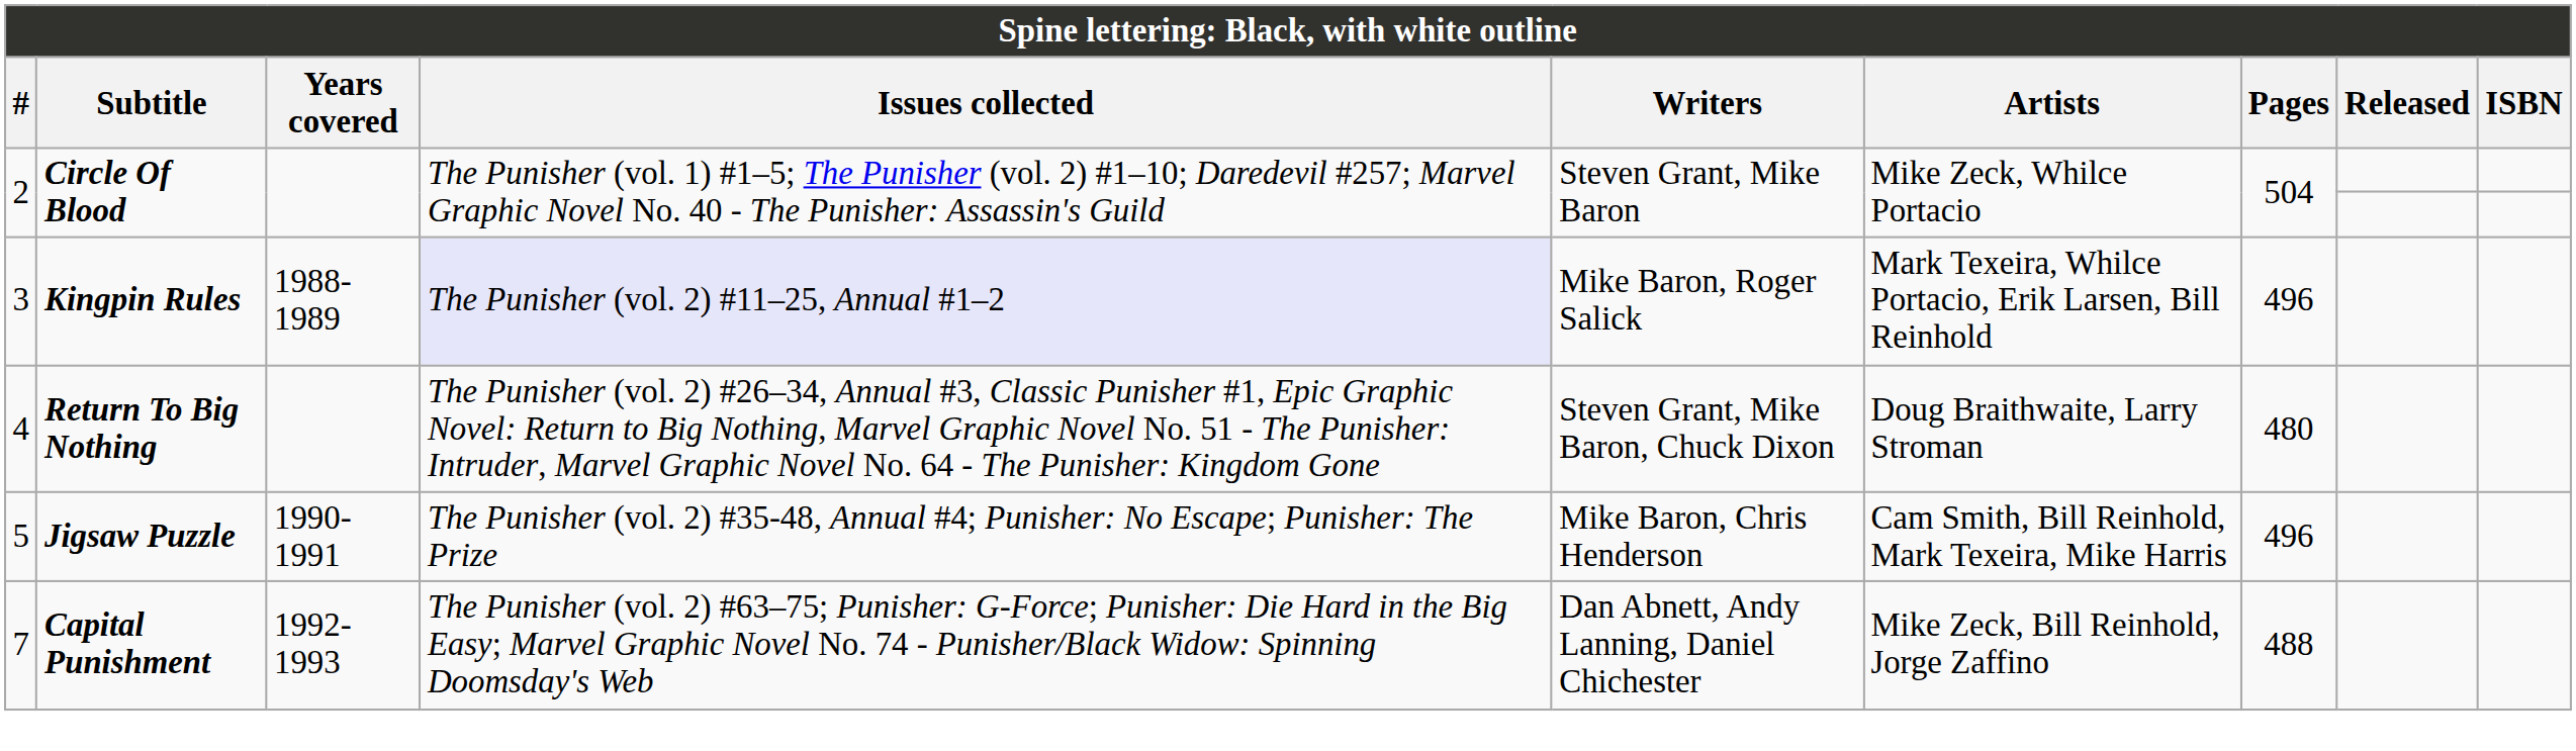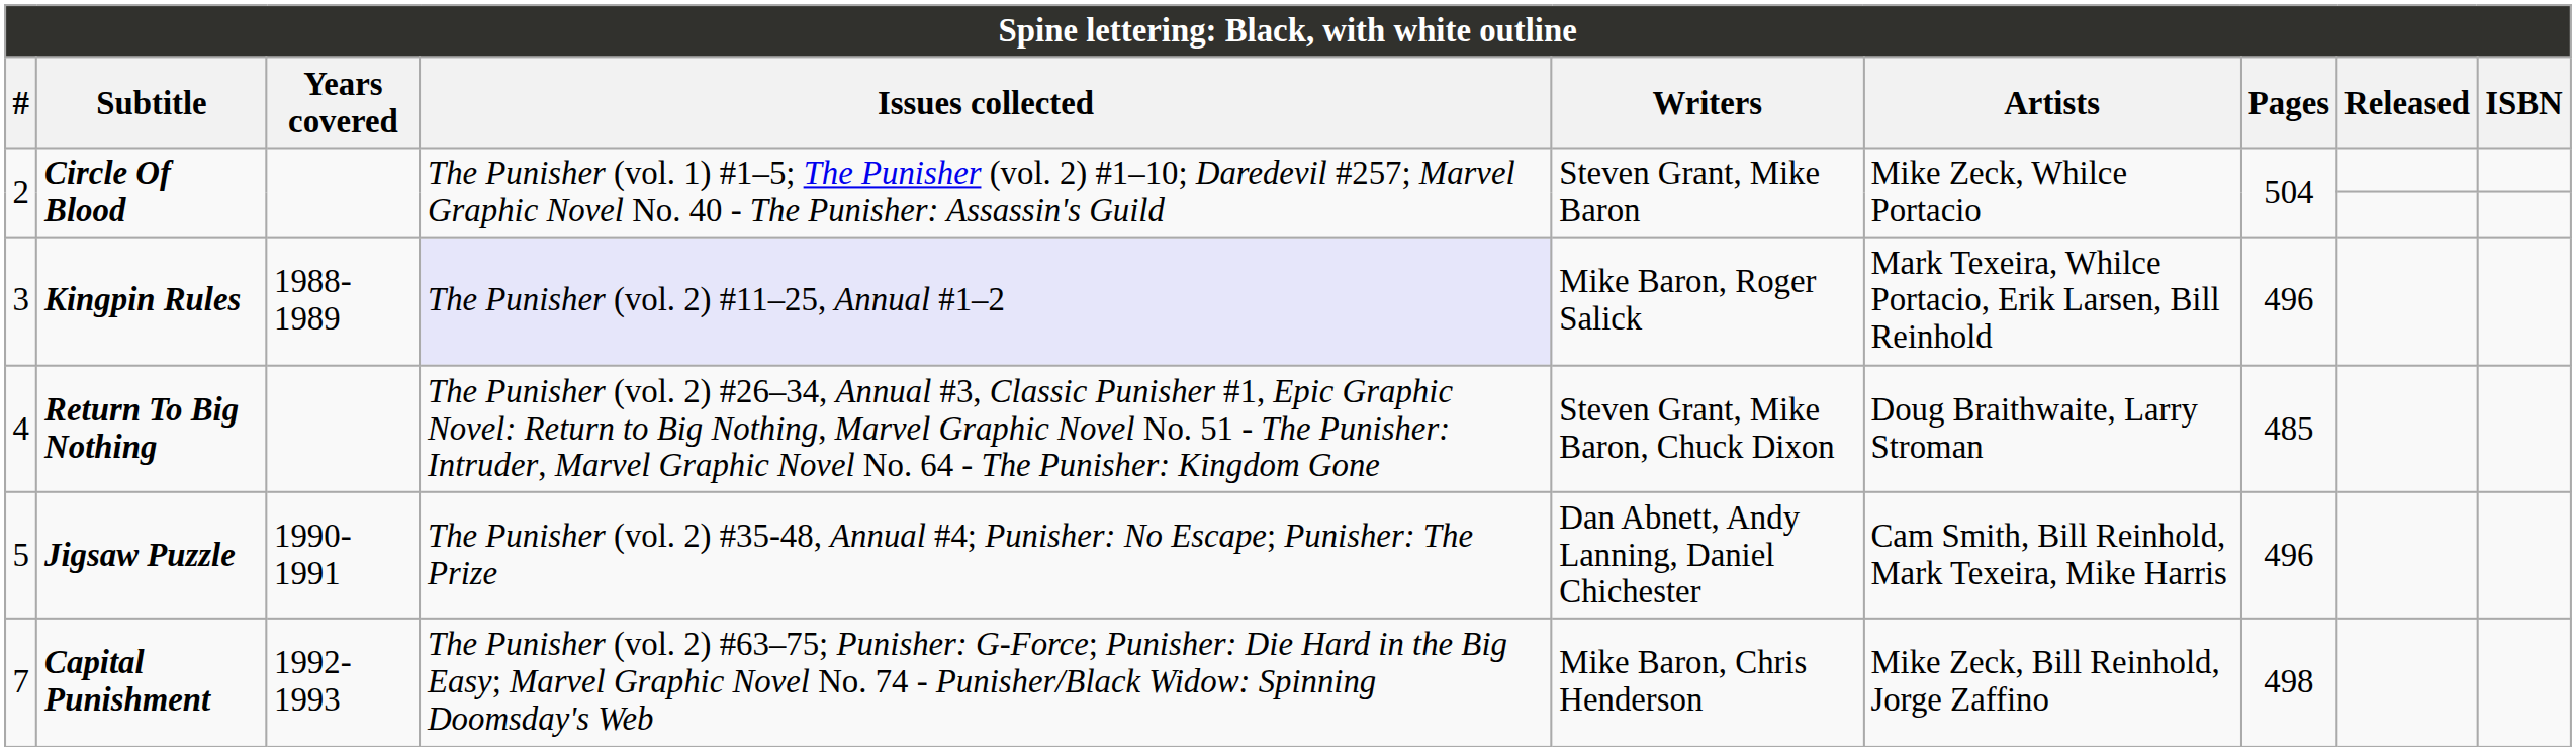4 | Pages: 480 -> 485
5 | Writers: Mike Baron, Chris Henderson -> Dan Abnett, Andy Lanning, Daniel Chichester
7 | Writers: Dan Abnett, Andy Lanning, Daniel Chichester -> Mike Baron, Chris Henderson
7 | Pages: 488 -> 498
